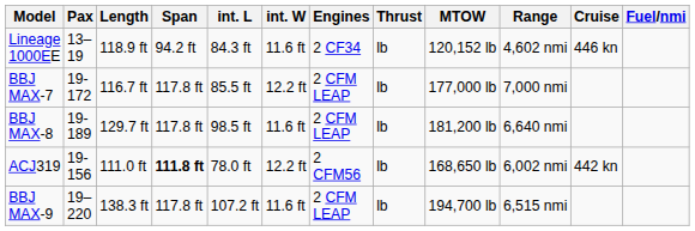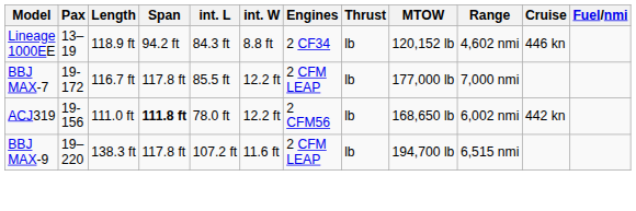Lineage 1000EE | int. W: 11.6 ft -> 8.8 ft
- row: BBJ MAX-8 | 19-189 | 129.7 ft | 117.8 ft | 98.5 ft | 11.6 ft | 2 CFM LEAP | lb | 181,200 lb | 6,640 nmi
